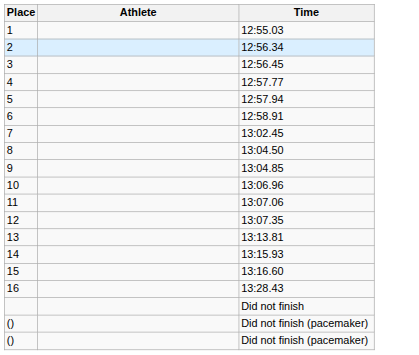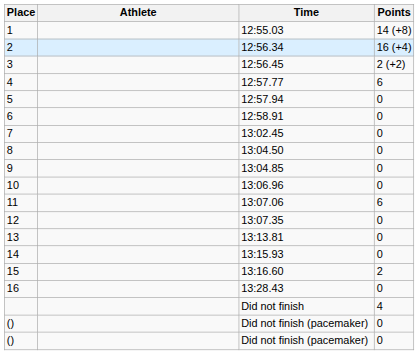+ column: Points | 14 (+8) | 16 (+4) | 2 (+2) | 6 | 0 | 0 | 0 | 0 | 0 | 0 | 6 | 0 | 0 | 0 | 2 | 0 | 4 | 0 | 0
